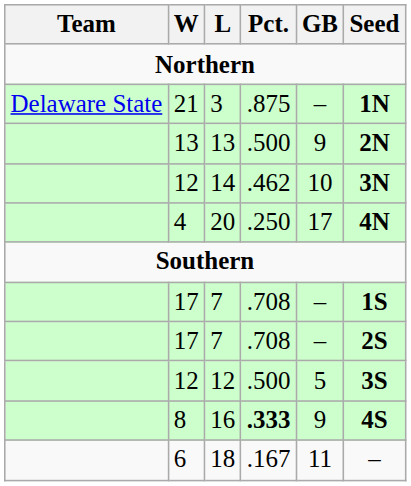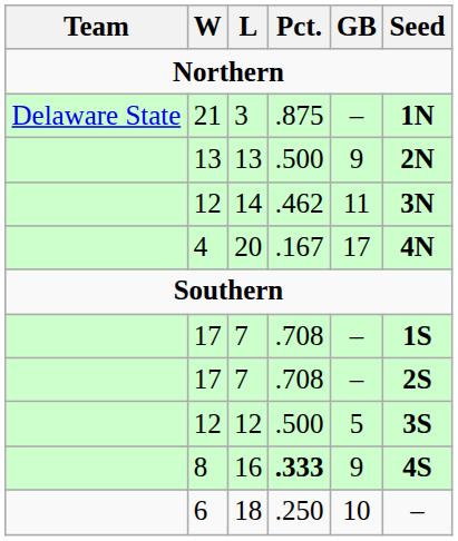14 | GB: 10 -> 11
20 | Pct.: .250 -> .167
18 | Pct.: .167 -> .250
18 | GB: 11 -> 10
